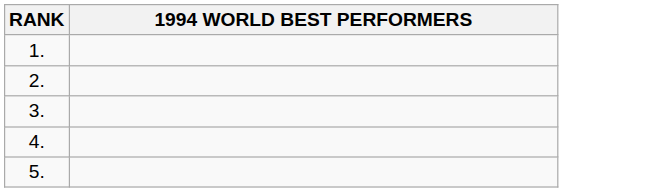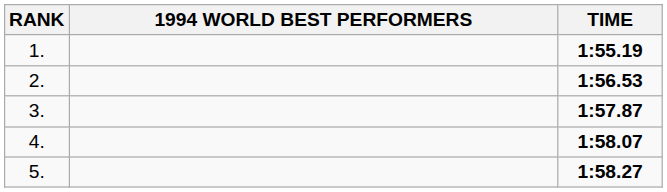+ column: TIME | 1:55.19 | 1:56.53 | 1:57.87 | 1:58.07 | 1:58.27
